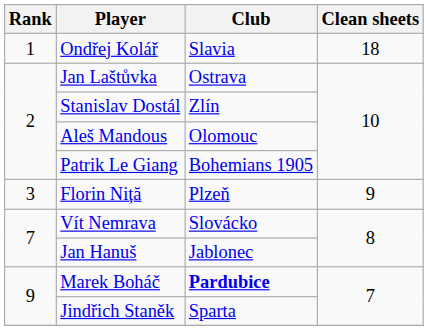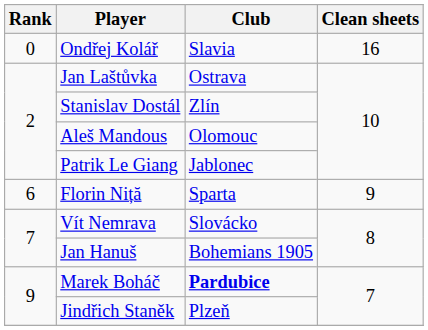Ondřej Kolář | Rank: 1 -> 0
Ondřej Kolář | Clean sheets: 18 -> 16
Patrik Le Giang | Club: Bohemians 1905 -> Jablonec
Florin Niță | Rank: 3 -> 6
Florin Niță | Club: Plzeň -> Sparta
Jan Hanuš | Club: Jablonec -> Bohemians 1905
Jindřich Staněk | Club: Sparta -> Plzeň
